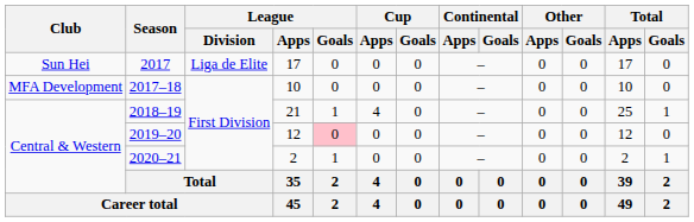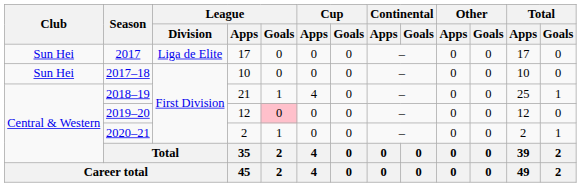2017–18 | Club: MFA Development -> Sun Hei
